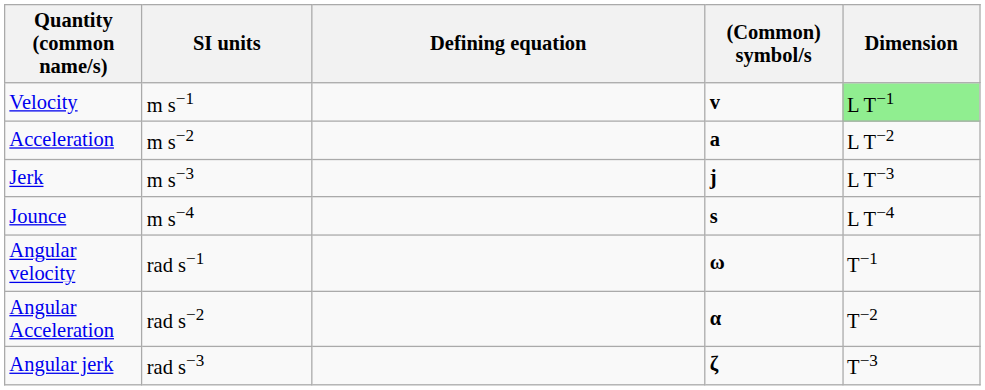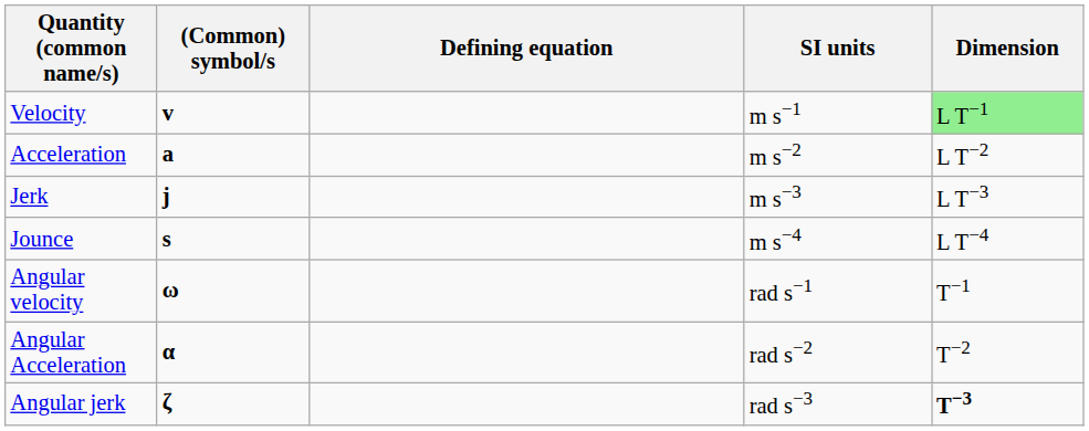columns swapped: (Common) symbol/s <-> SI units
Angular jerk | Dimension: normal -> bold
